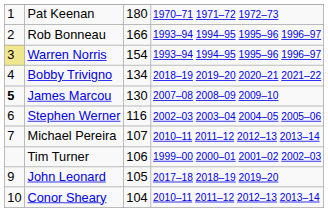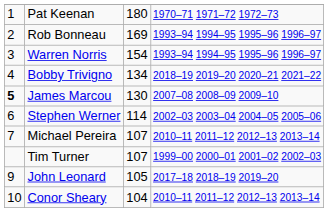Rob Bonneau | column 3: 166 -> 169
Warren Norris | column 1: khaki background -> no background
Stephen Werner | column 3: 116 -> 114
Tim Turner | column 3: 106 -> 107
